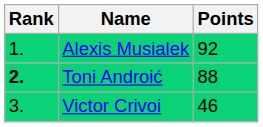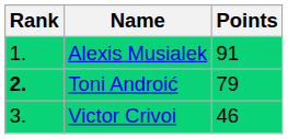Alexis Musialek | Points: 92 -> 91
Toni Androić | Points: 88 -> 79
